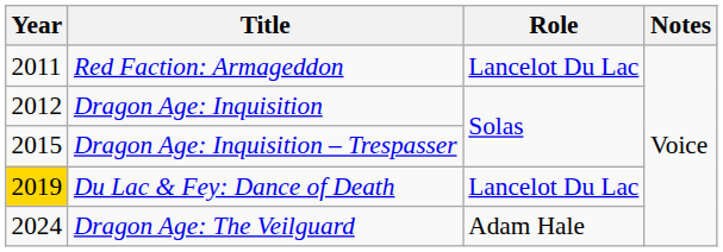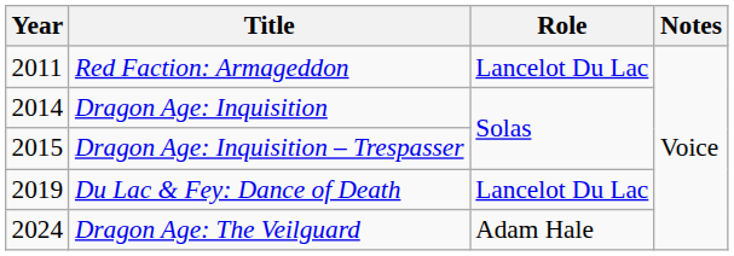Dragon Age: Inquisition | Year: 2012 -> 2014
Du Lac & Fey: Dance of Death | Year: gold background -> no background
